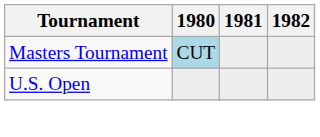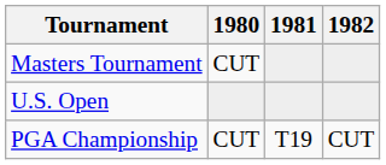Masters Tournament | 1980: lightblue background -> no background
+ row: PGA Championship | CUT | T19 | CUT
